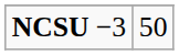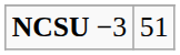NCSU −3 | column 2: 50 -> 51
